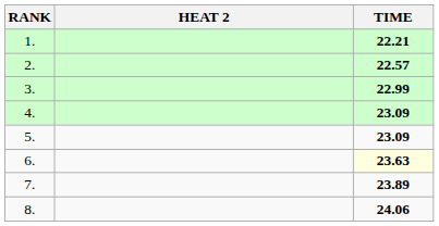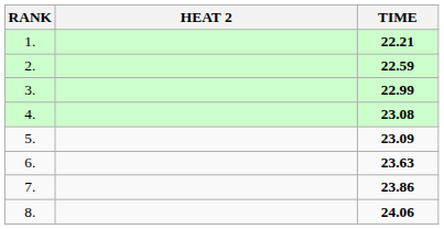2. | TIME: 22.57 -> 22.59
4. | TIME: 23.09 -> 23.08
6. | TIME: lightyellow background -> no background
7. | TIME: 23.89 -> 23.86
